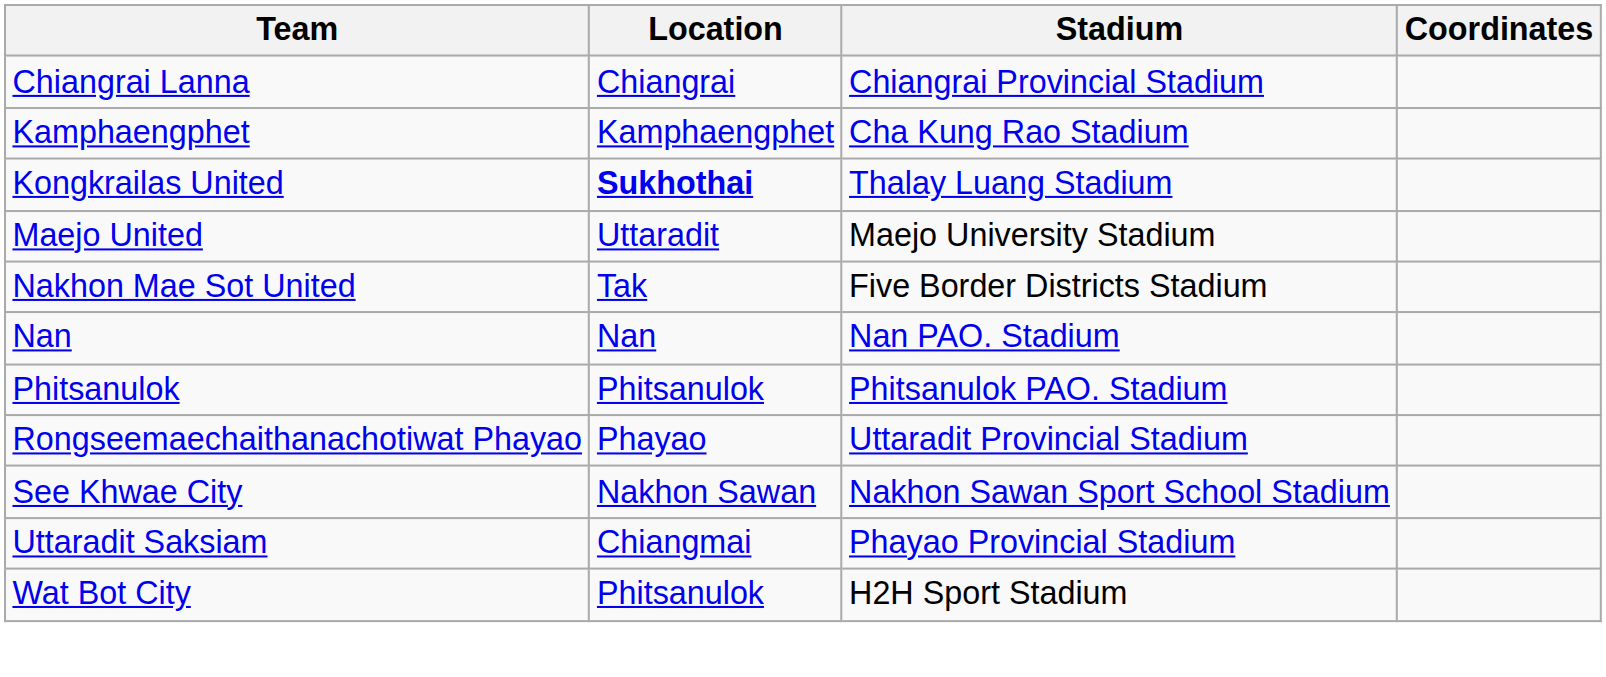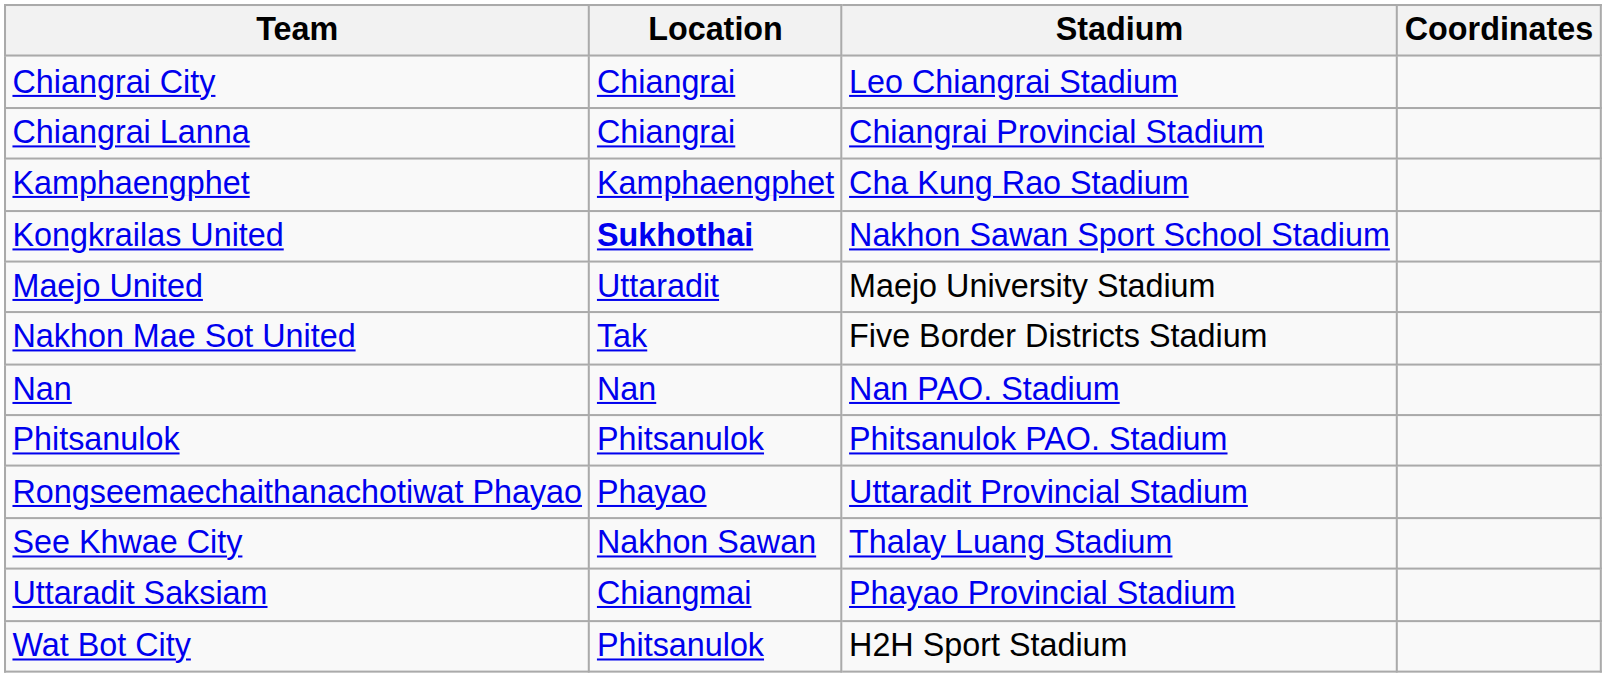+ row: Chiangrai City | Chiangrai | Leo Chiangrai Stadium
Kongkrailas United | Stadium: Thalay Luang Stadium -> Nakhon Sawan Sport School Stadium
See Khwae City | Stadium: Nakhon Sawan Sport School Stadium -> Thalay Luang Stadium
